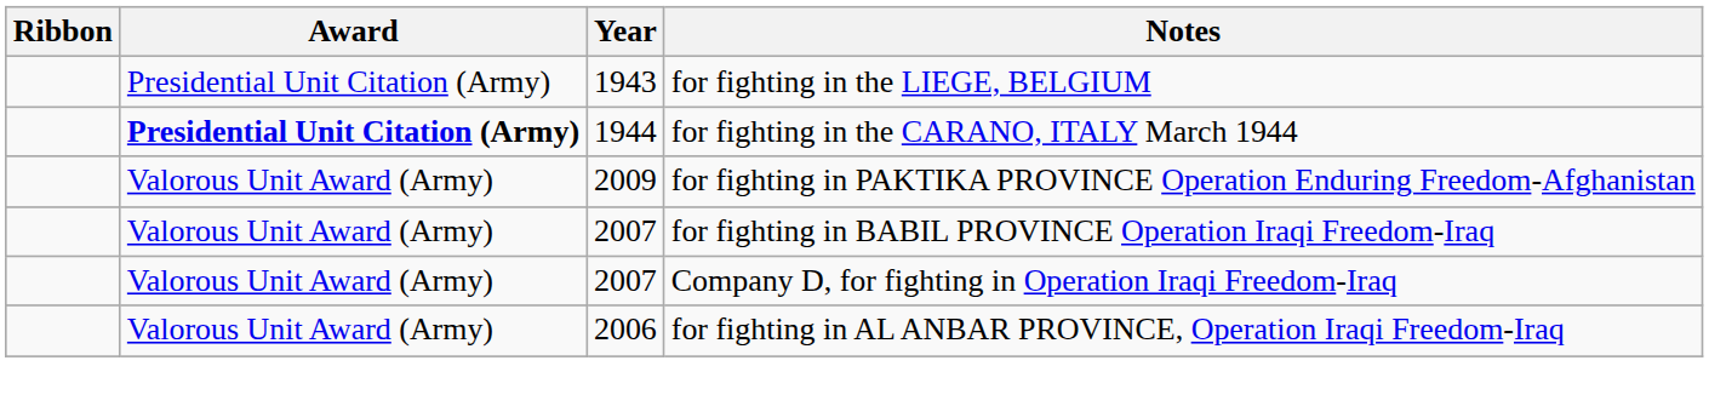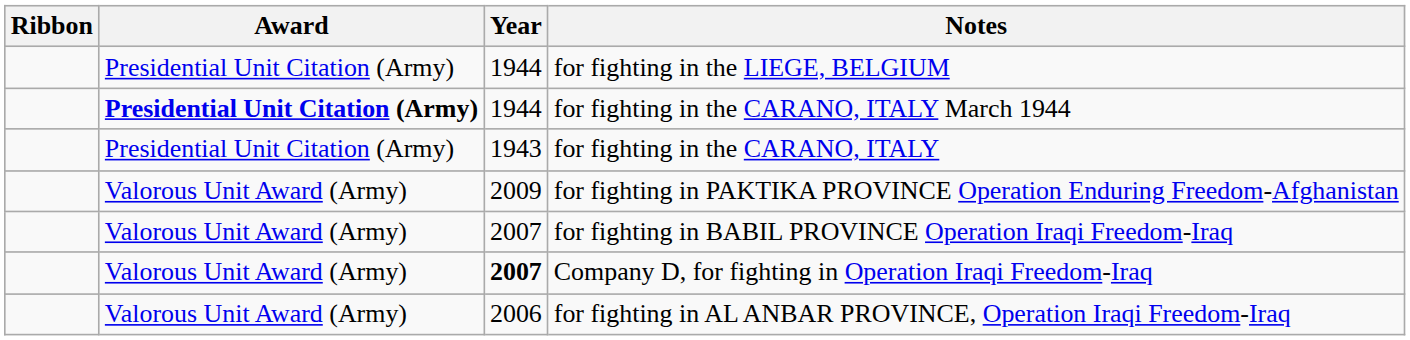for fighting in the LIEGE, BELGIUM | Year: 1943 -> 1944
+ row: Presidential Unit Citation (Army) | 1943 | for fighting in the CARANO, ITALY
Company D, for fighting in Operation Iraqi Freedom-Iraq | Year: normal -> bold
